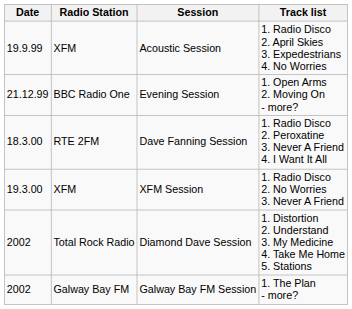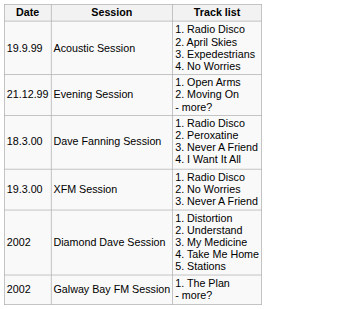- column: Radio Station | XFM | BBC Radio One | RTE 2FM | XFM | Total Rock Radio | Galway Bay FM
